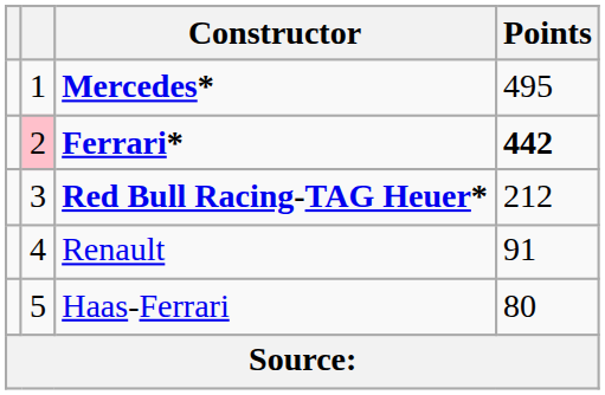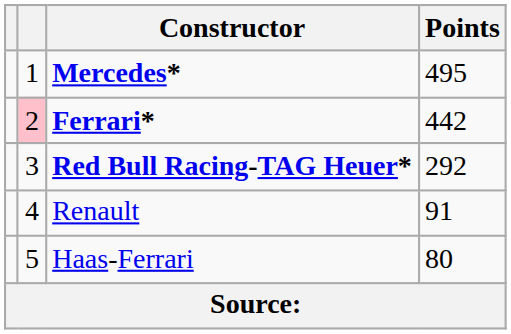Ferrari* | Points: bold -> normal
Red Bull Racing-TAG Heuer* | Points: 212 -> 292
